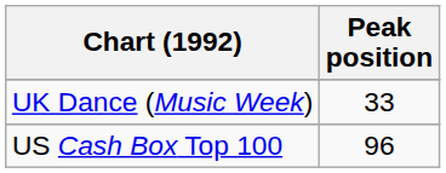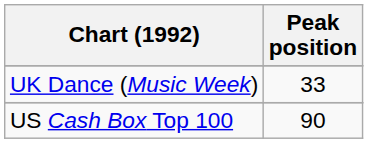US Cash Box Top 100 | Peak position: 96 -> 90
